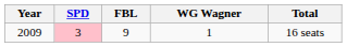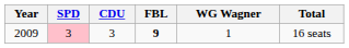+ column: CDU | 3
2009 | FBL: normal -> bold
